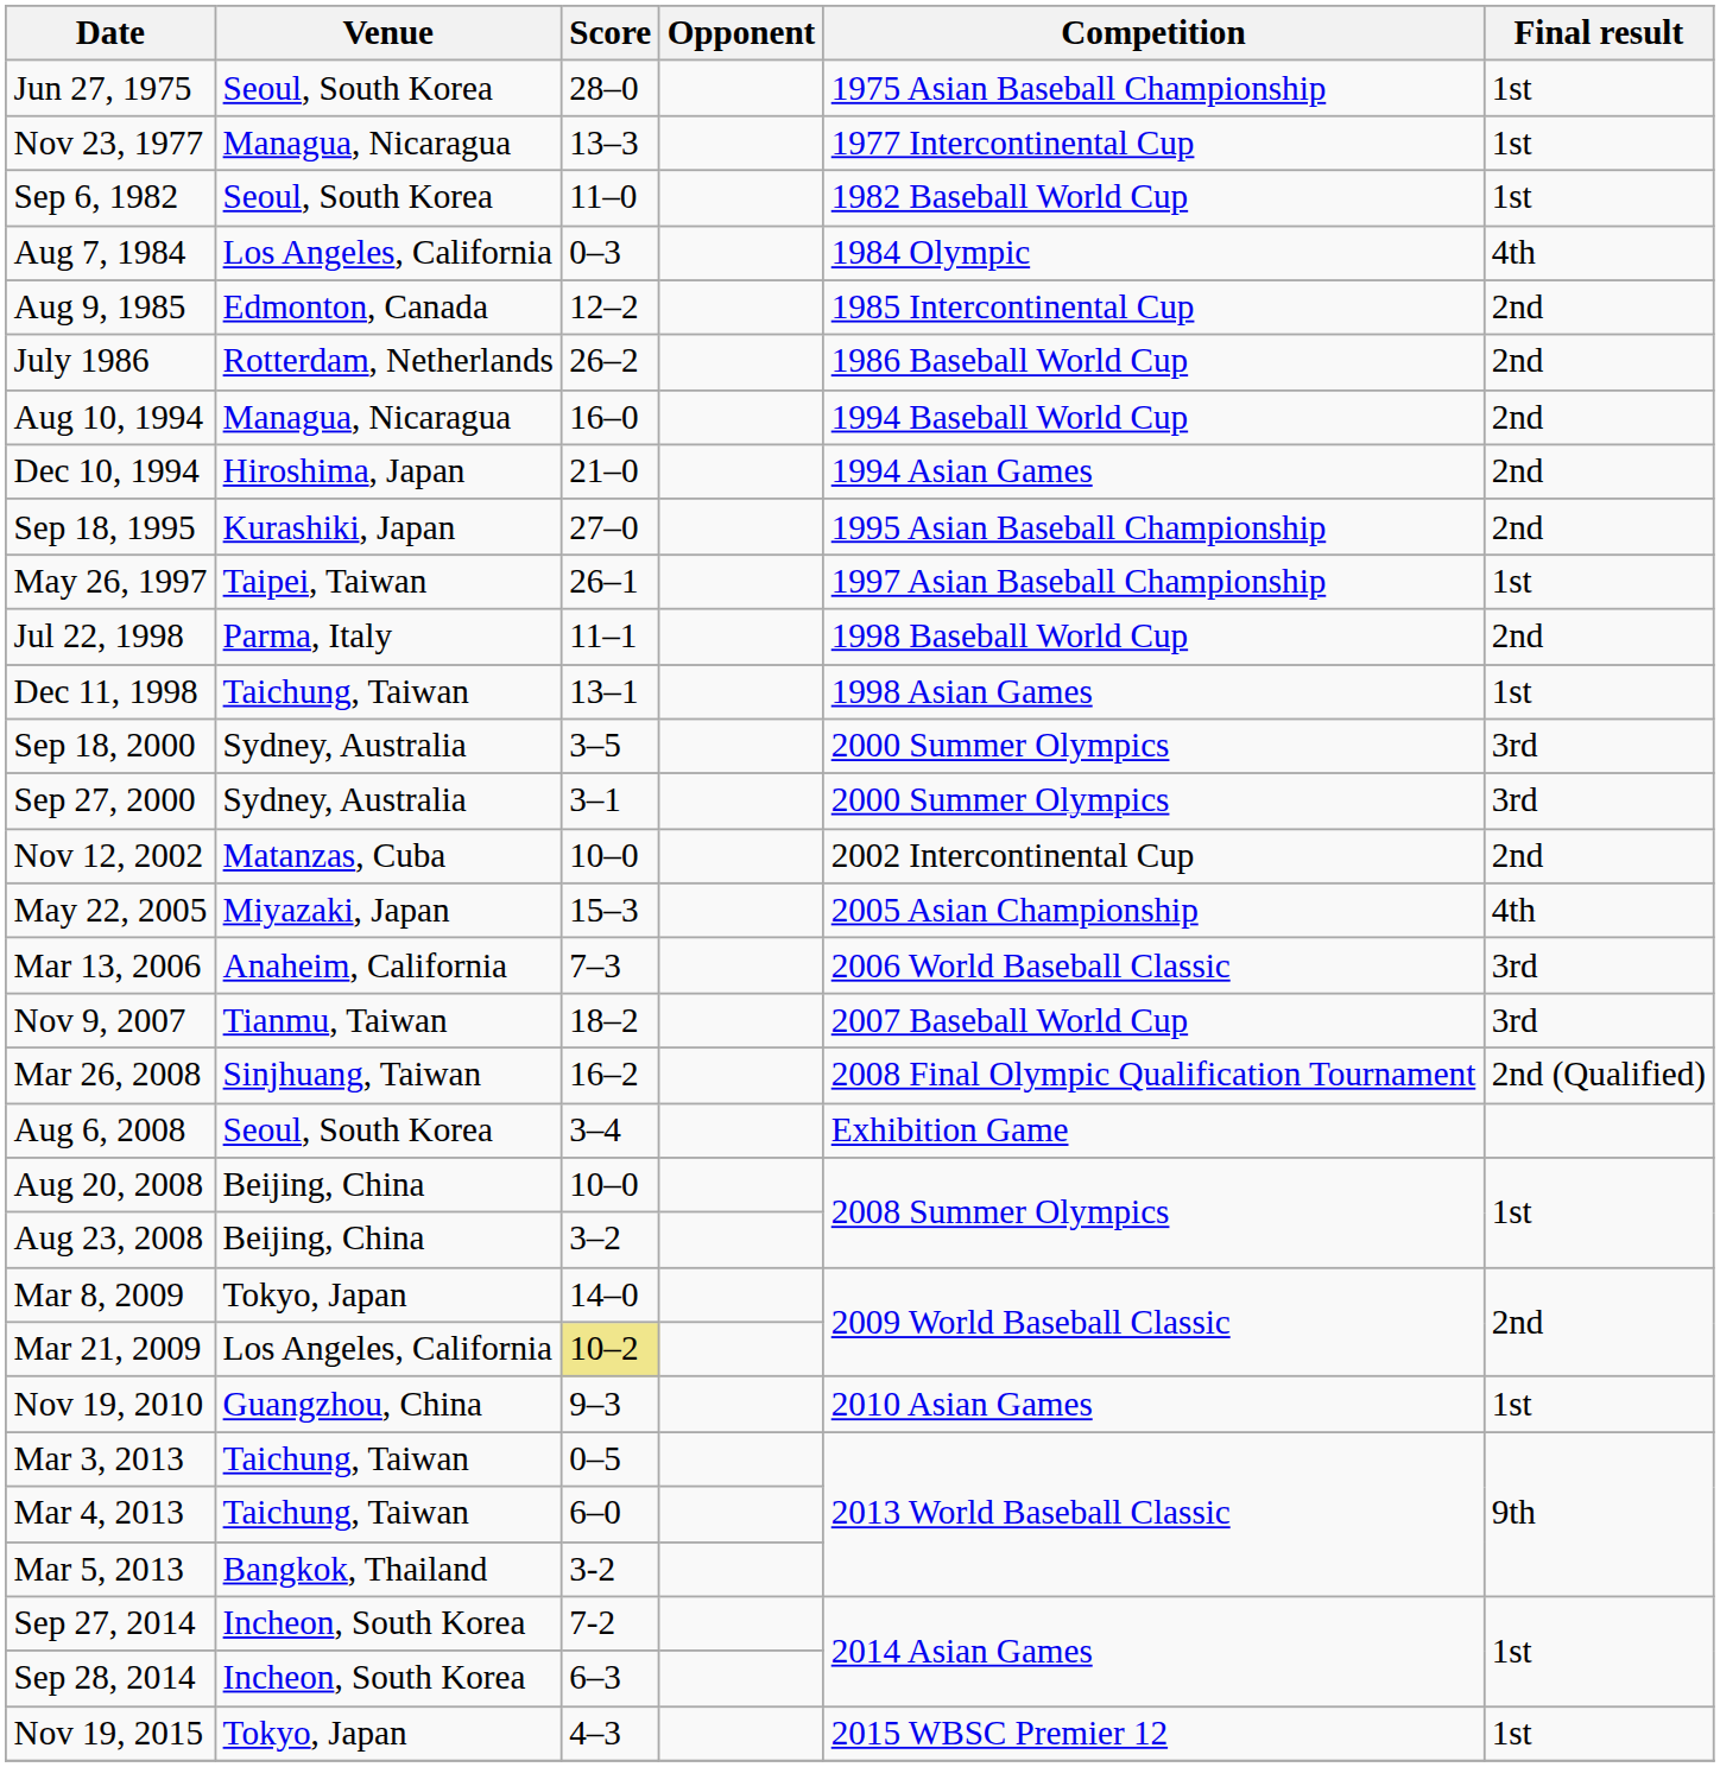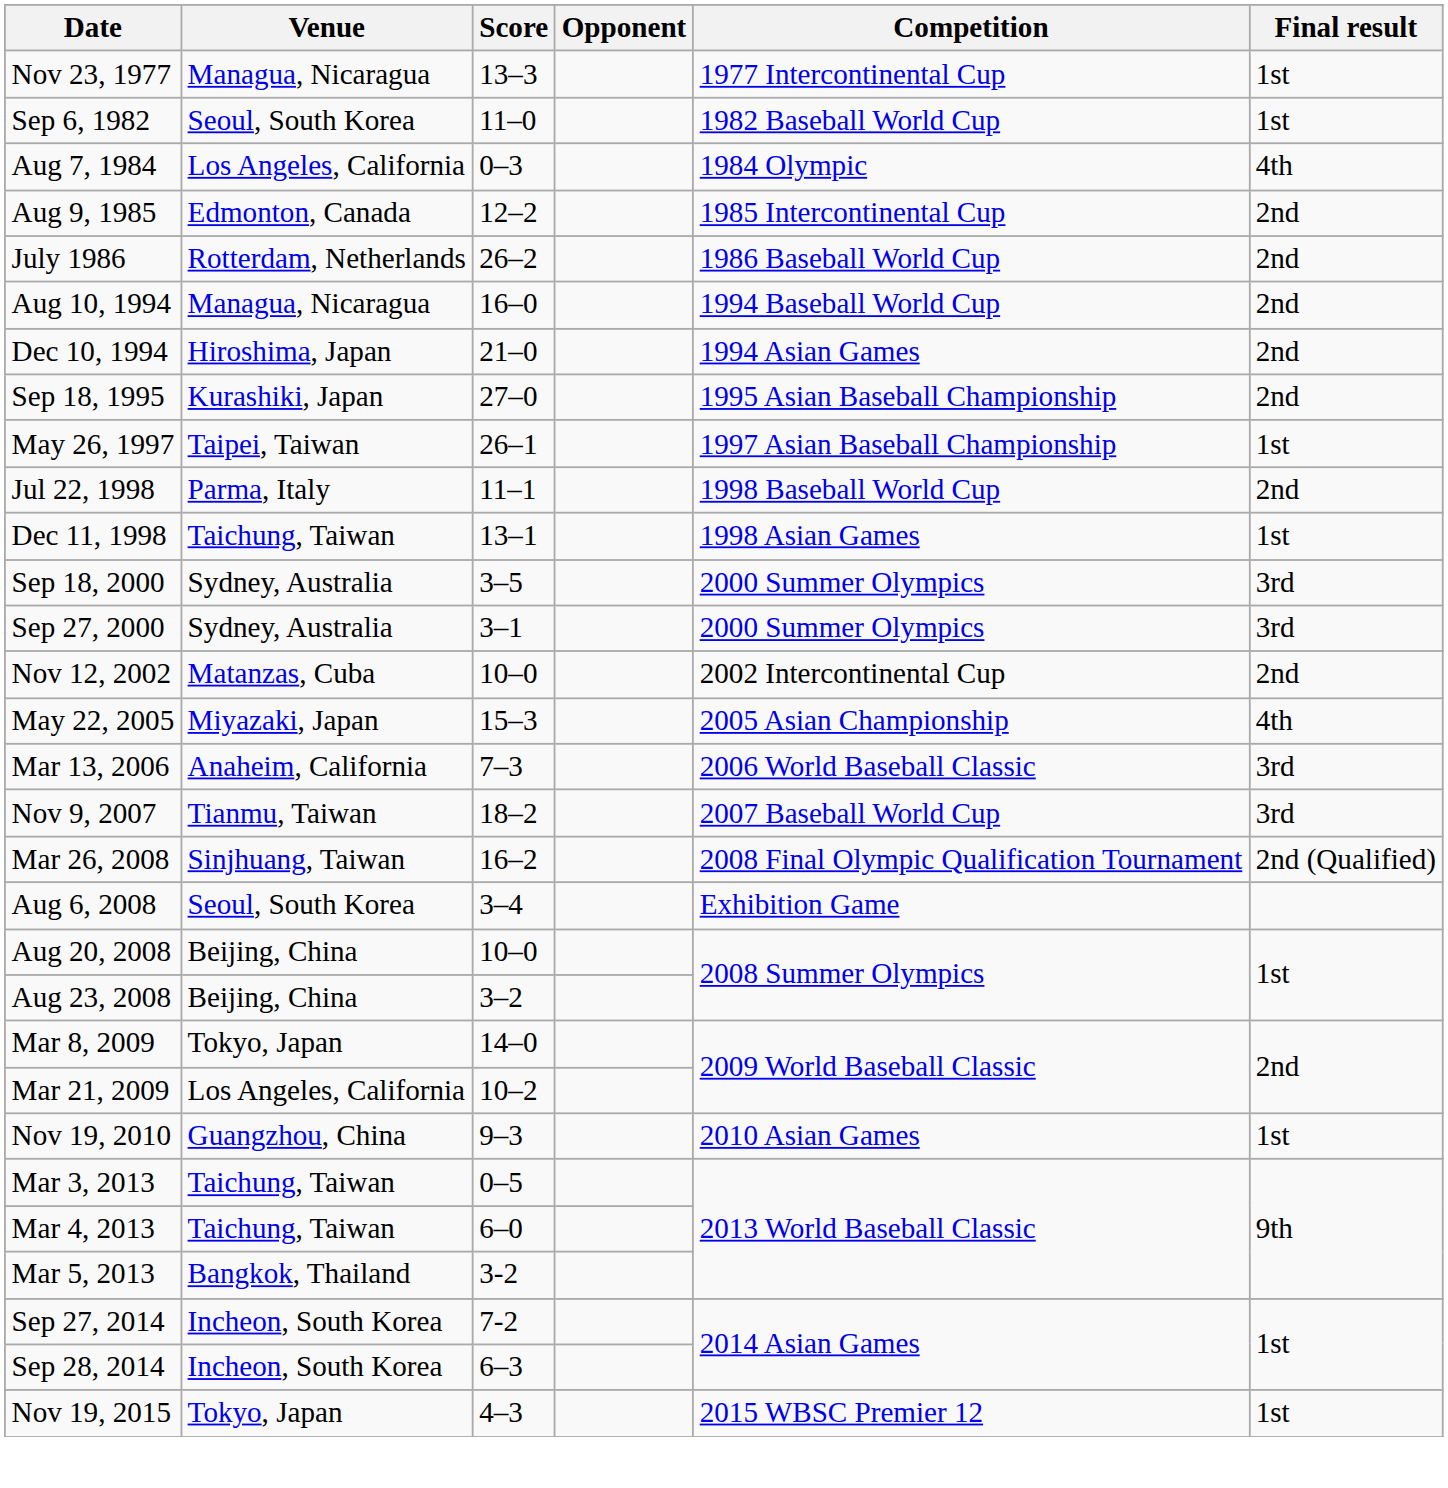- row: Jun 27, 1975 | Seoul, South Korea | 28–0 | 1975 Asian Baseball Championship | 1st
Mar 21, 2009 | Score: khaki background -> no background
